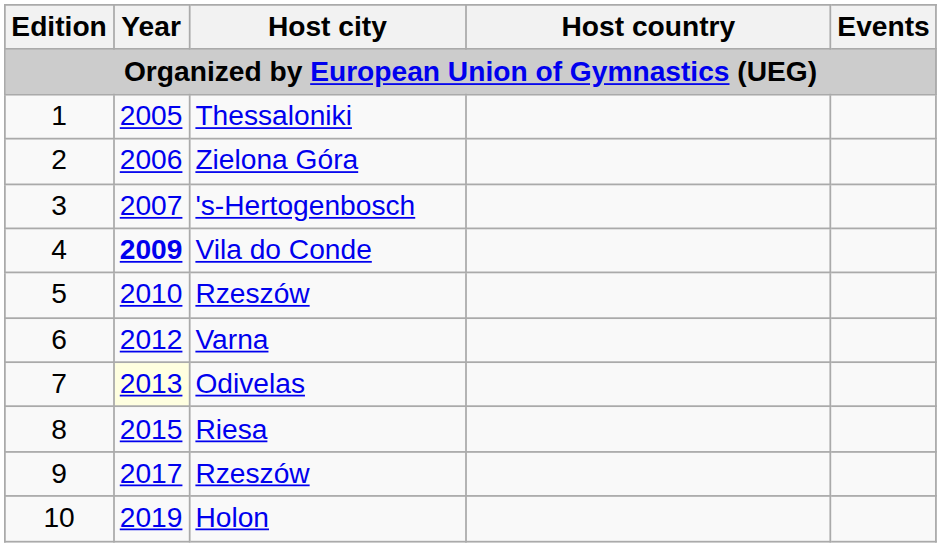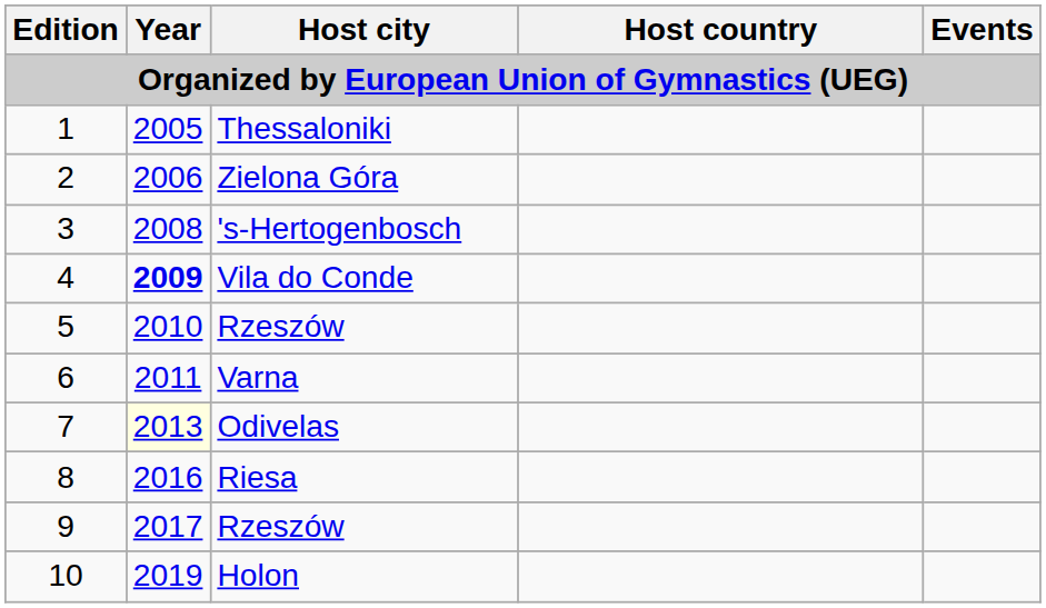's-Hertogenbosch | Year: 2007 -> 2008
Varna | Year: 2012 -> 2011
Riesa | Year: 2015 -> 2016
